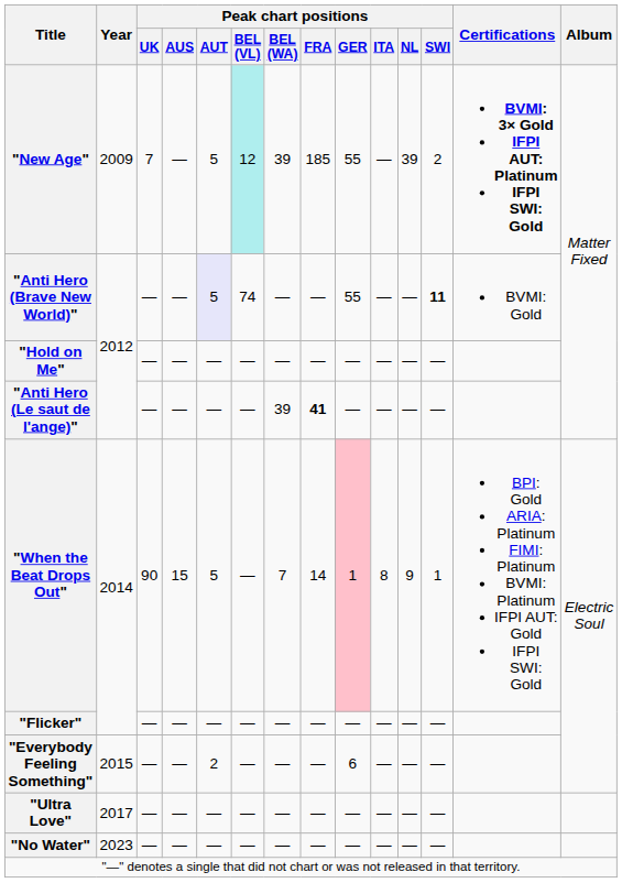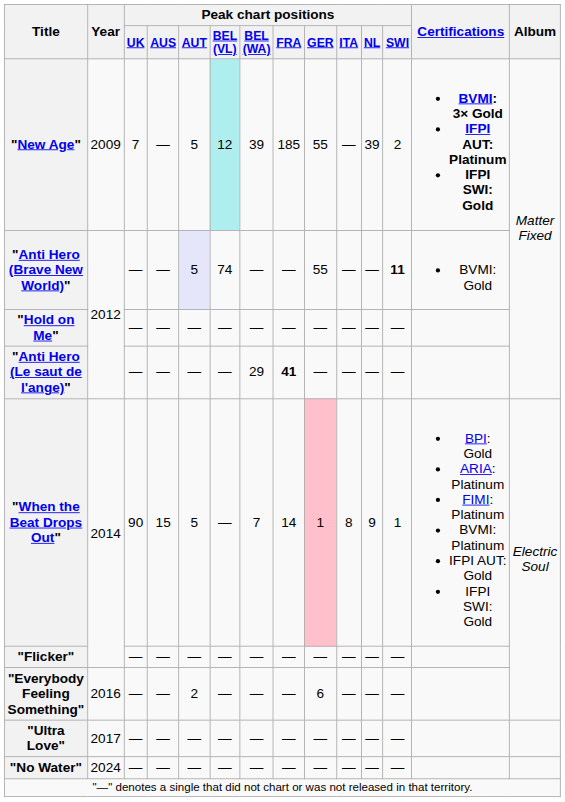"Anti Hero (Le saut de l'ange)" | Peak chart positions / BEL (WA): 39 -> 29
"Everybody Feeling Something" | Year: 2015 -> 2016
"No Water" | Year: 2023 -> 2024
